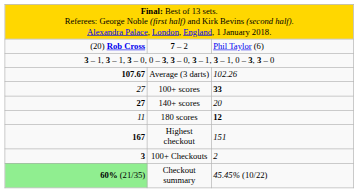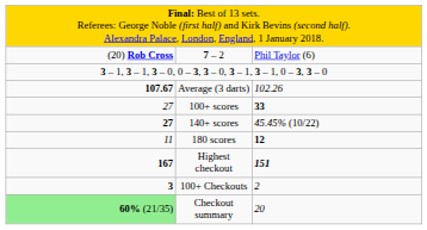140+ scores | column 3: 20 -> 45.45% (10/22)
Highest checkout | column 3: normal -> bold
Checkout summary | column 3: 45.45% (10/22) -> 20
